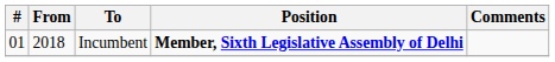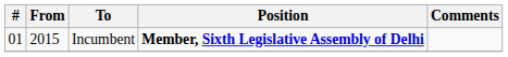Incumbent | From: 2018 -> 2015
